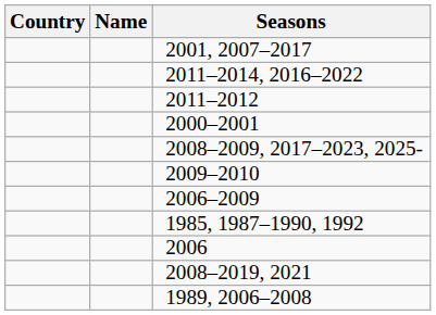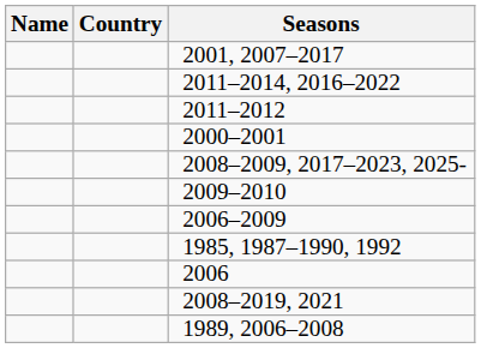columns swapped: Name <-> Country
